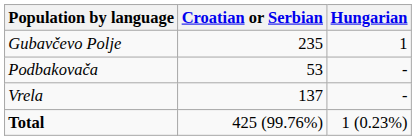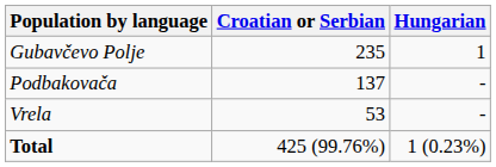Podbakovača | Croatian or Serbian: 53 -> 137
Vrela | Croatian or Serbian: 137 -> 53
